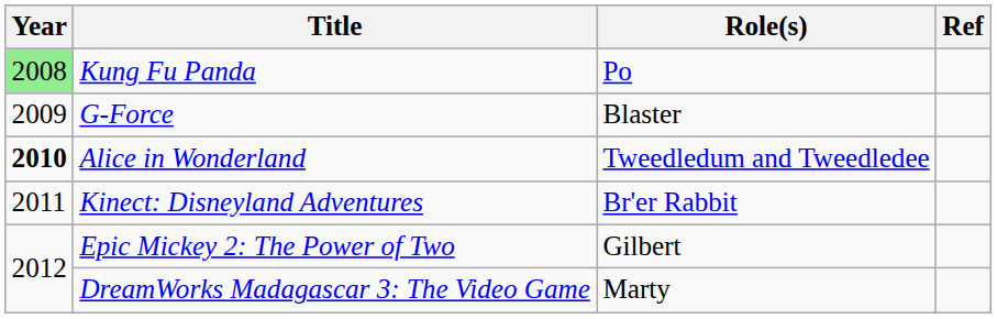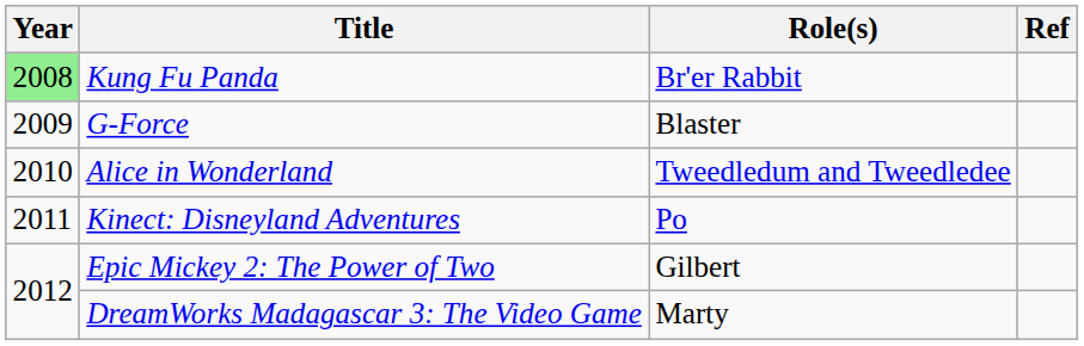Kung Fu Panda | Role(s): Po -> Br'er Rabbit
Alice in Wonderland | Year: bold -> normal
Kinect: Disneyland Adventures | Role(s): Br'er Rabbit -> Po
